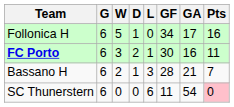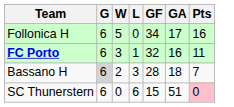- column: D | 1 | 2 | 1 | 0
FC Porto | GF: 30 -> 32
Bassano H | G: no background -> lightgrey background
Bassano H | GA: 21 -> 18
SC Thunerstern | GF: 11 -> 15
SC Thunerstern | GA: 54 -> 51
